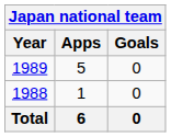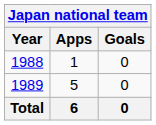rows swapped: 1988 <-> 1989
